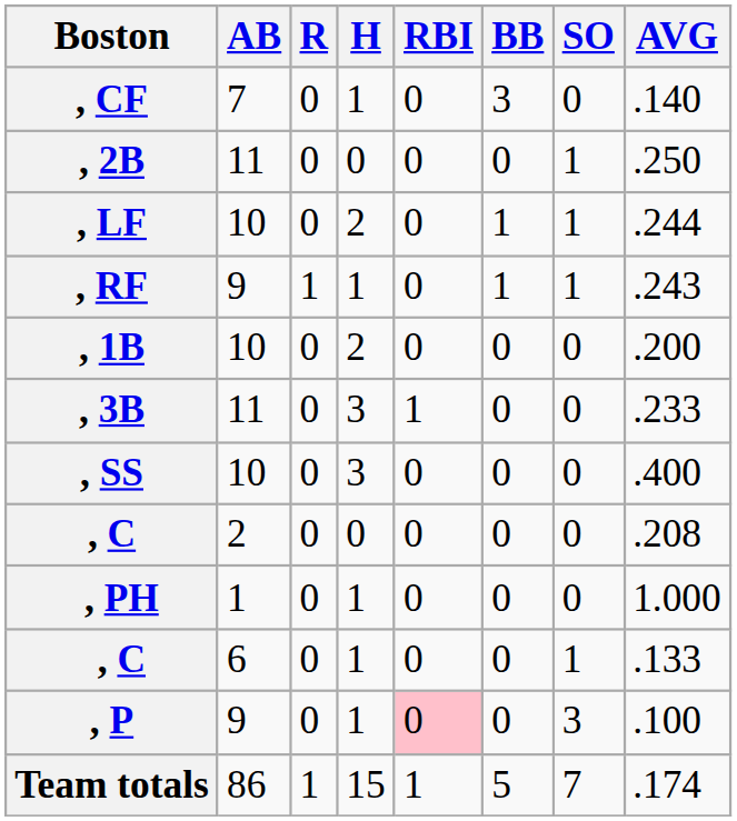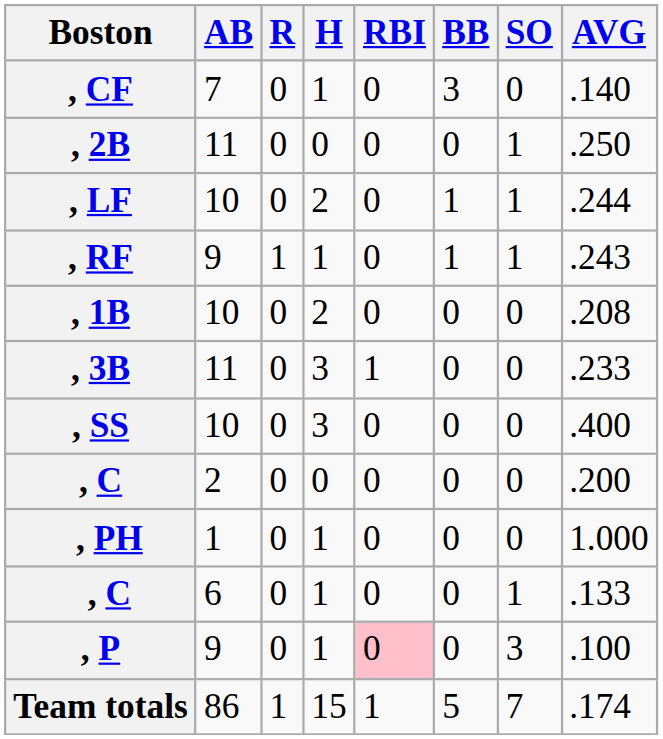, 1B | AVG: .200 -> .208
, C / 2 | AVG: .208 -> .200
